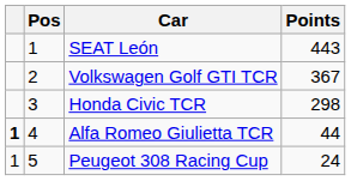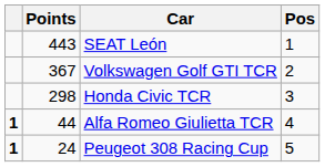columns swapped: Pos <-> Points
Peugeot 308 Racing Cup | column 1: normal -> bold
